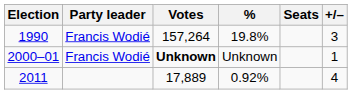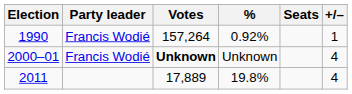1990 | %: 19.8% -> 0.92%
1990 | +/–: 3 -> 1
2000–01 | +/–: 1 -> 4
2011 | %: 0.92% -> 19.8%
